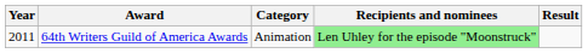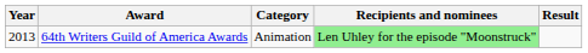64th Writers Guild of America Awards | Year: 2011 -> 2013
